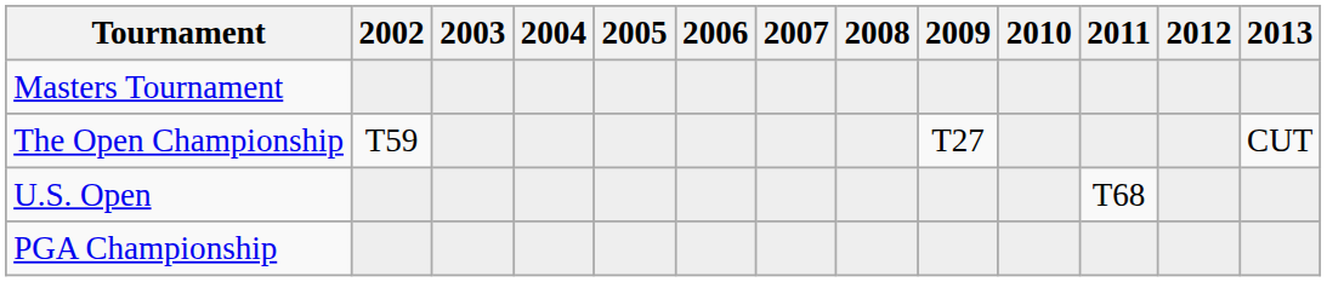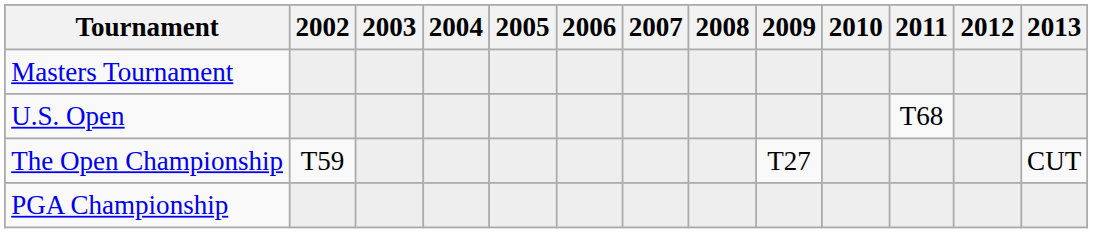rows swapped: U.S. Open <-> The Open Championship
